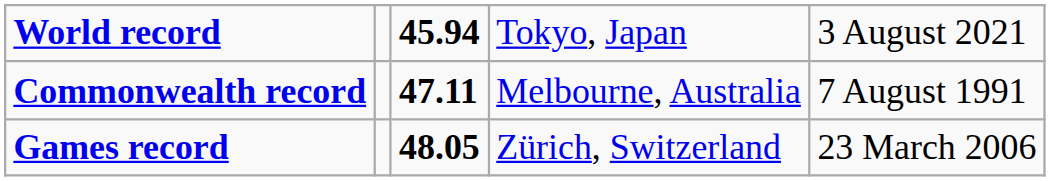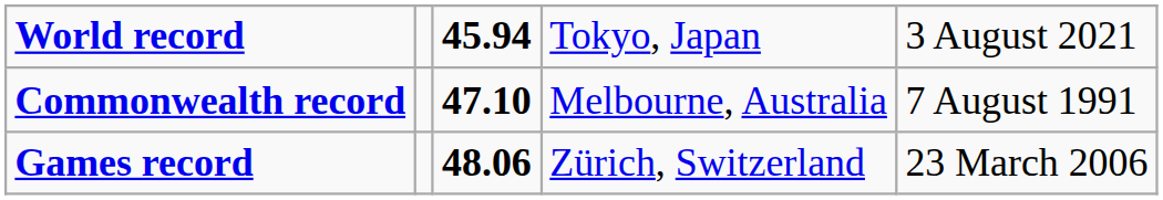Commonwealth record | column 3: 47.11 -> 47.10
Games record | column 3: 48.05 -> 48.06
